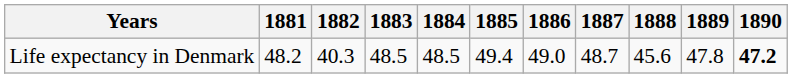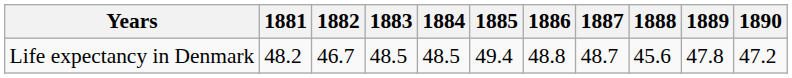Life expectancy in Denmark | 1882: 40.3 -> 46.7
Life expectancy in Denmark | 1886: 49.0 -> 48.8
Life expectancy in Denmark | 1890: bold -> normal
